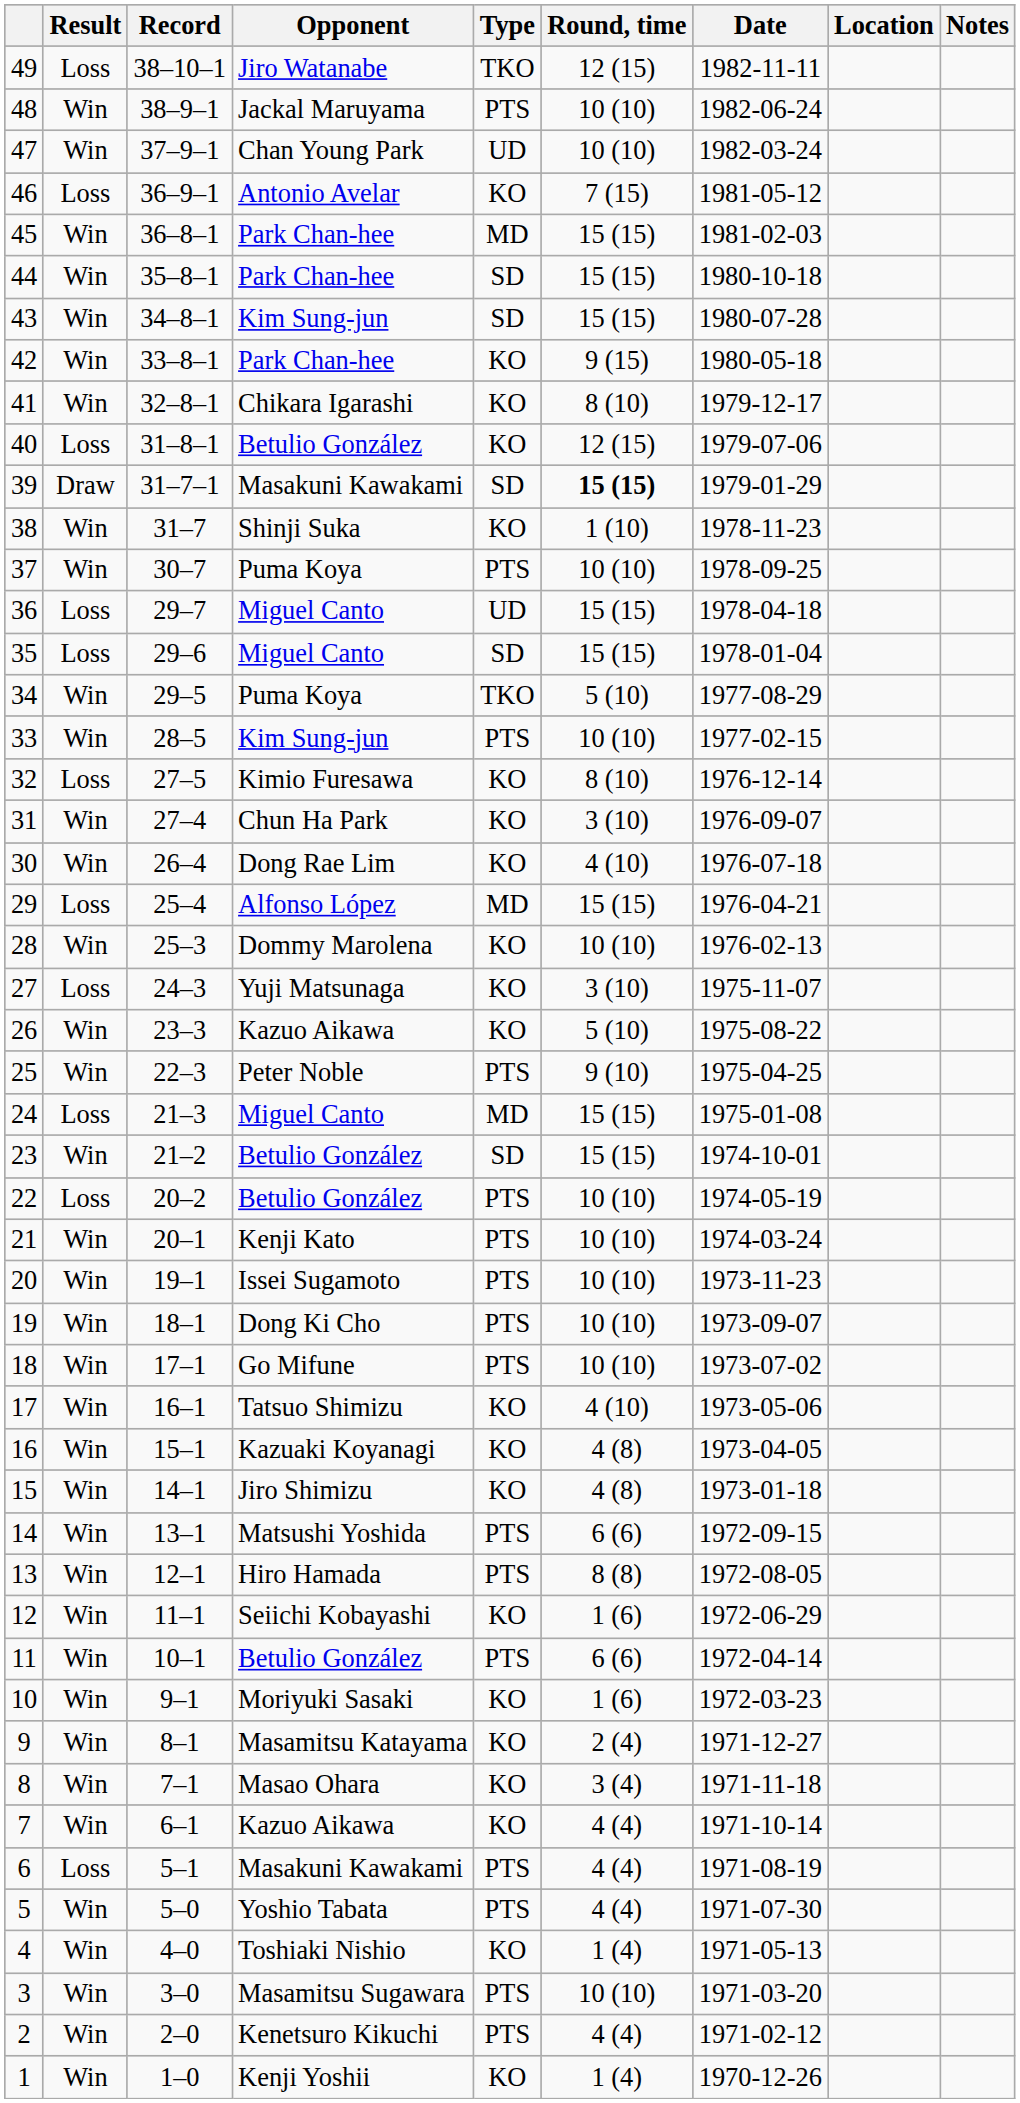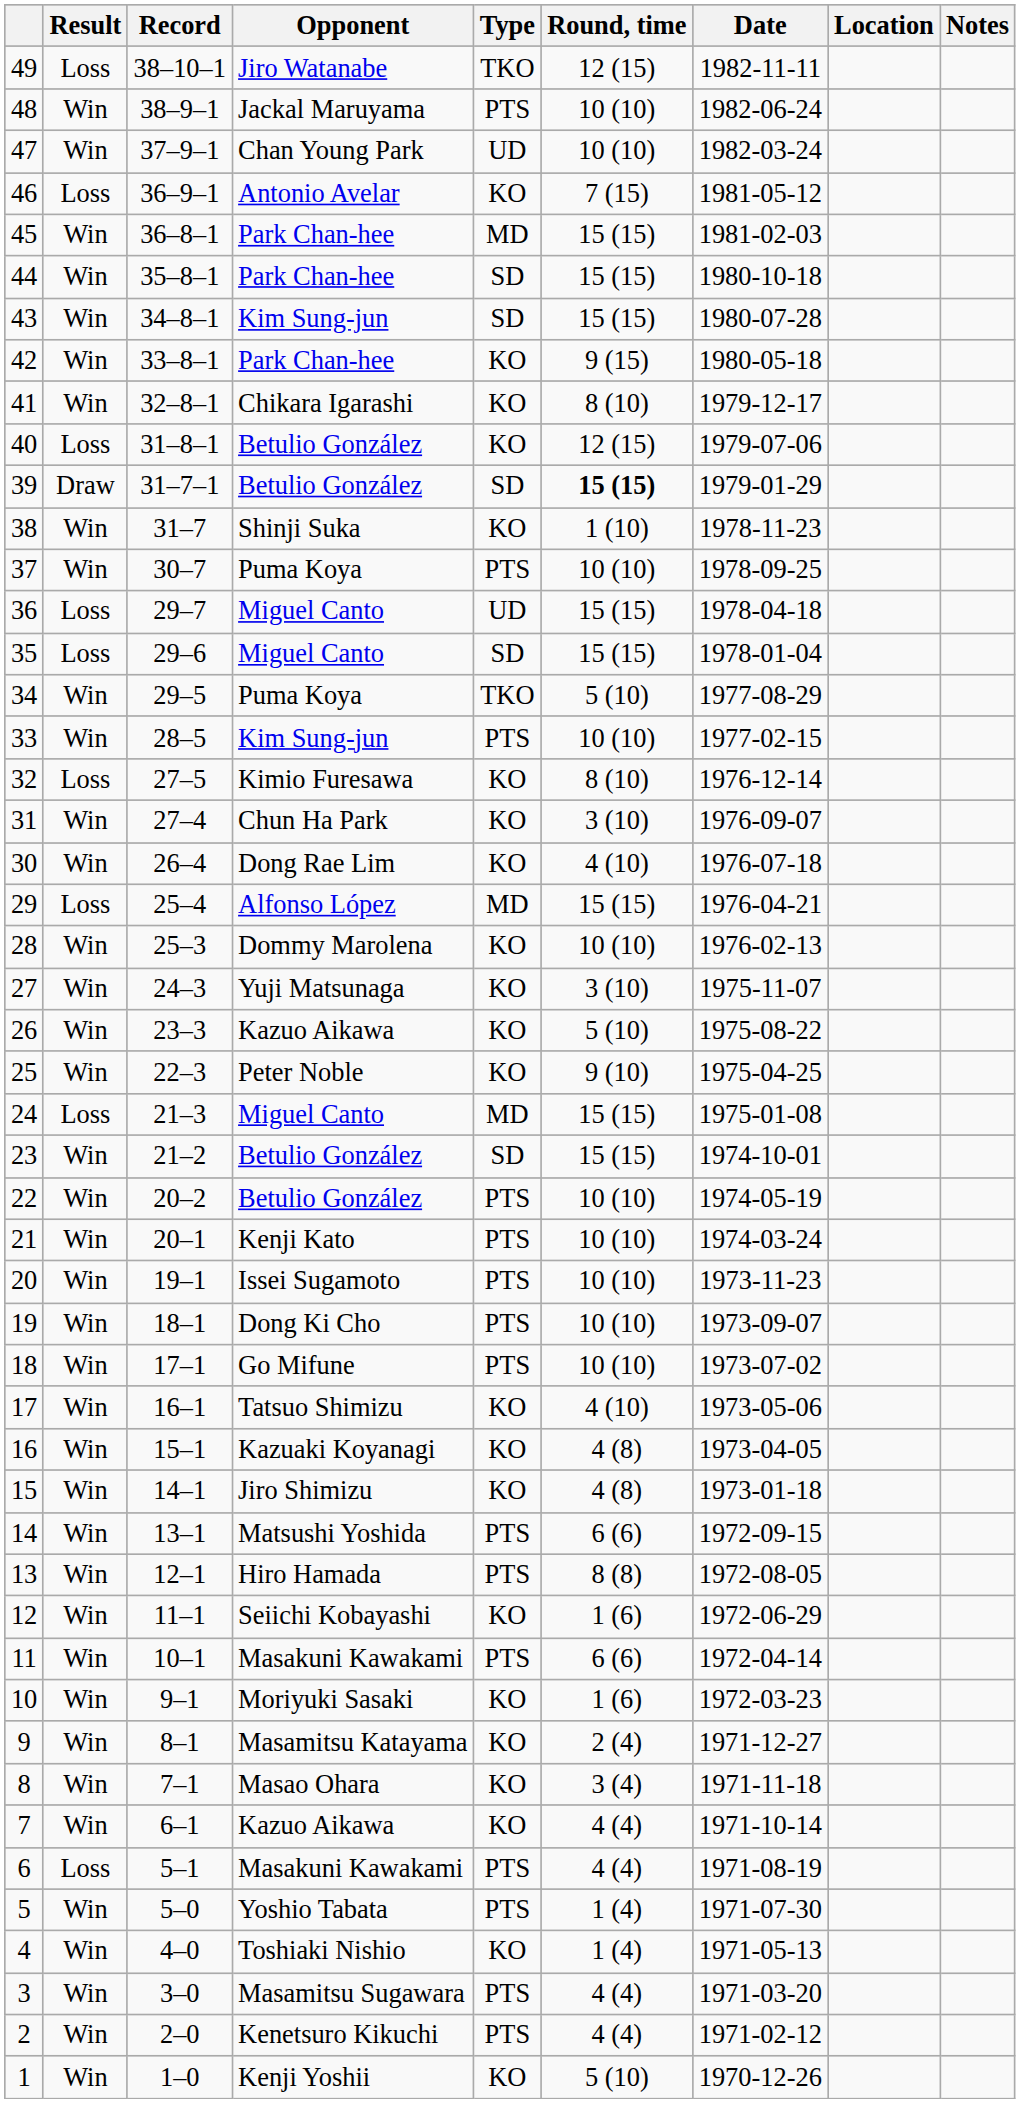39 | Opponent: Masakuni Kawakami -> Betulio González
27 | Result: Loss -> Win
25 | Type: PTS -> KO
22 | Result: Loss -> Win
11 | Opponent: Betulio González -> Masakuni Kawakami
5 | Round, time: 4 (4) -> 1 (4)
3 | Round, time: 10 (10) -> 4 (4)
1 | Round, time: 1 (4) -> 5 (10)
